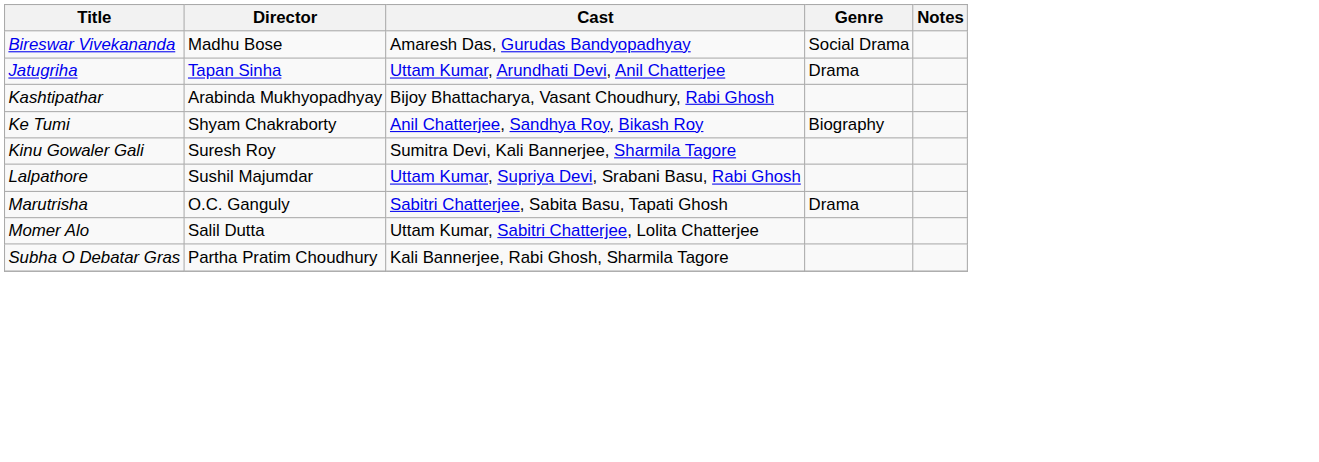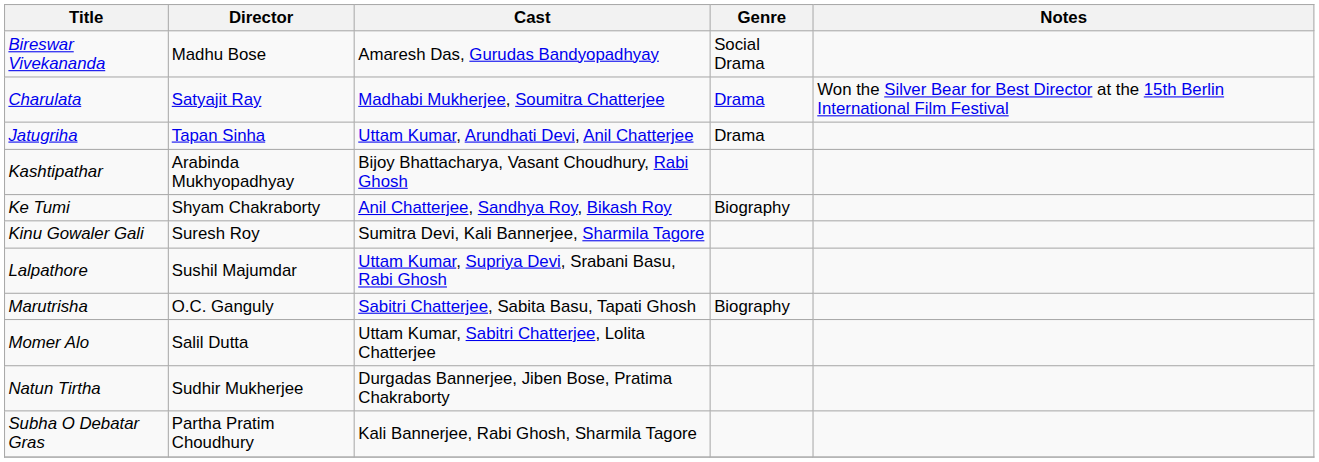+ row: Charulata | Satyajit Ray | Madhabi Mukherjee, Soumitra Chatterjee | Drama | Won the Silver Bear for Best Director at the 15th Berlin International Film Festival
Marutrisha | Genre: Drama -> Biography
+ row: Natun Tirtha | Sudhir Mukherjee | Durgadas Bannerjee, Jiben Bose, Pratima Chakraborty
